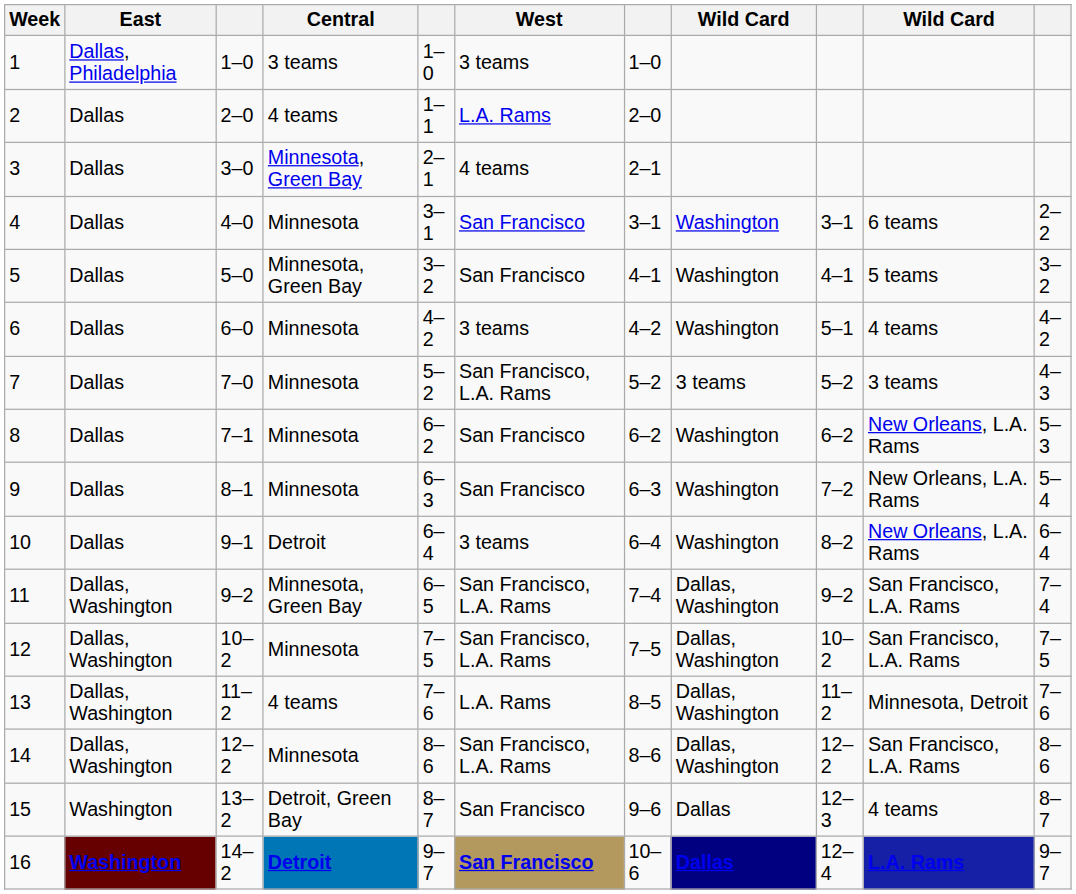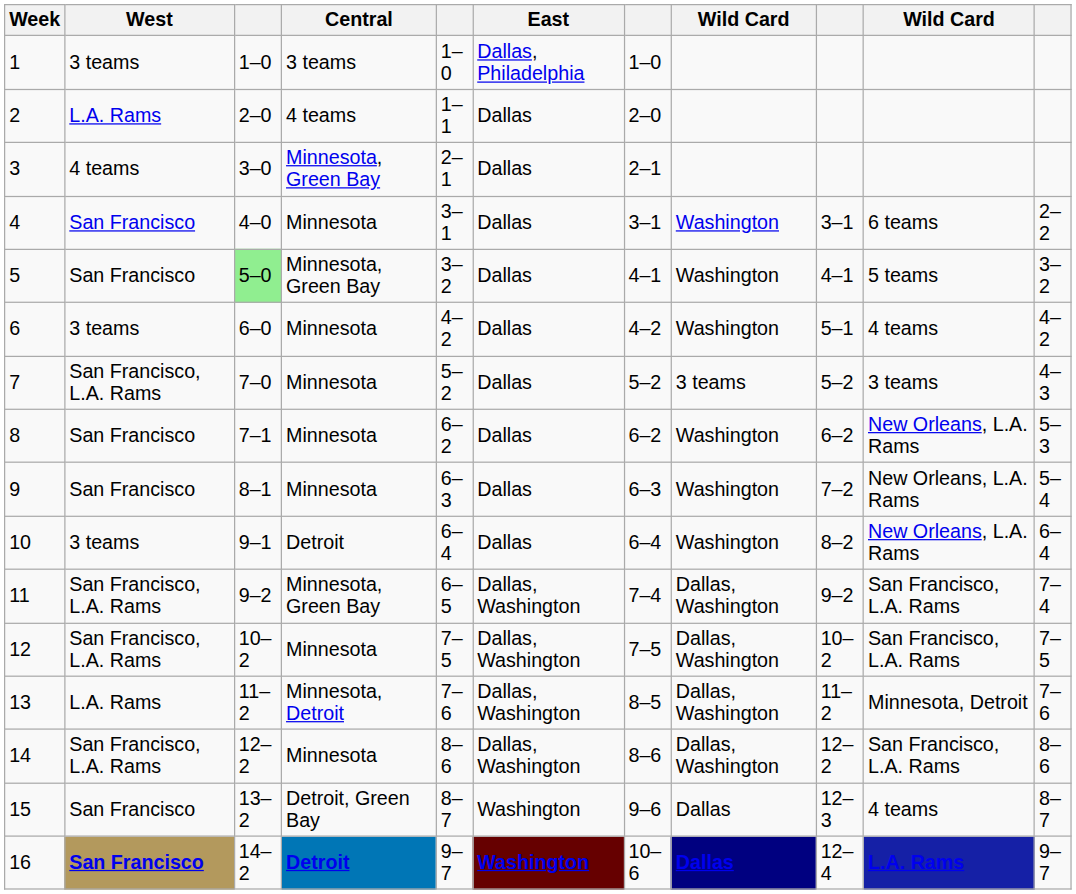columns swapped: East <-> West
5 | column 3: no background -> lightgreen background
13 | Central: 4 teams -> Minnesota, Detroit
